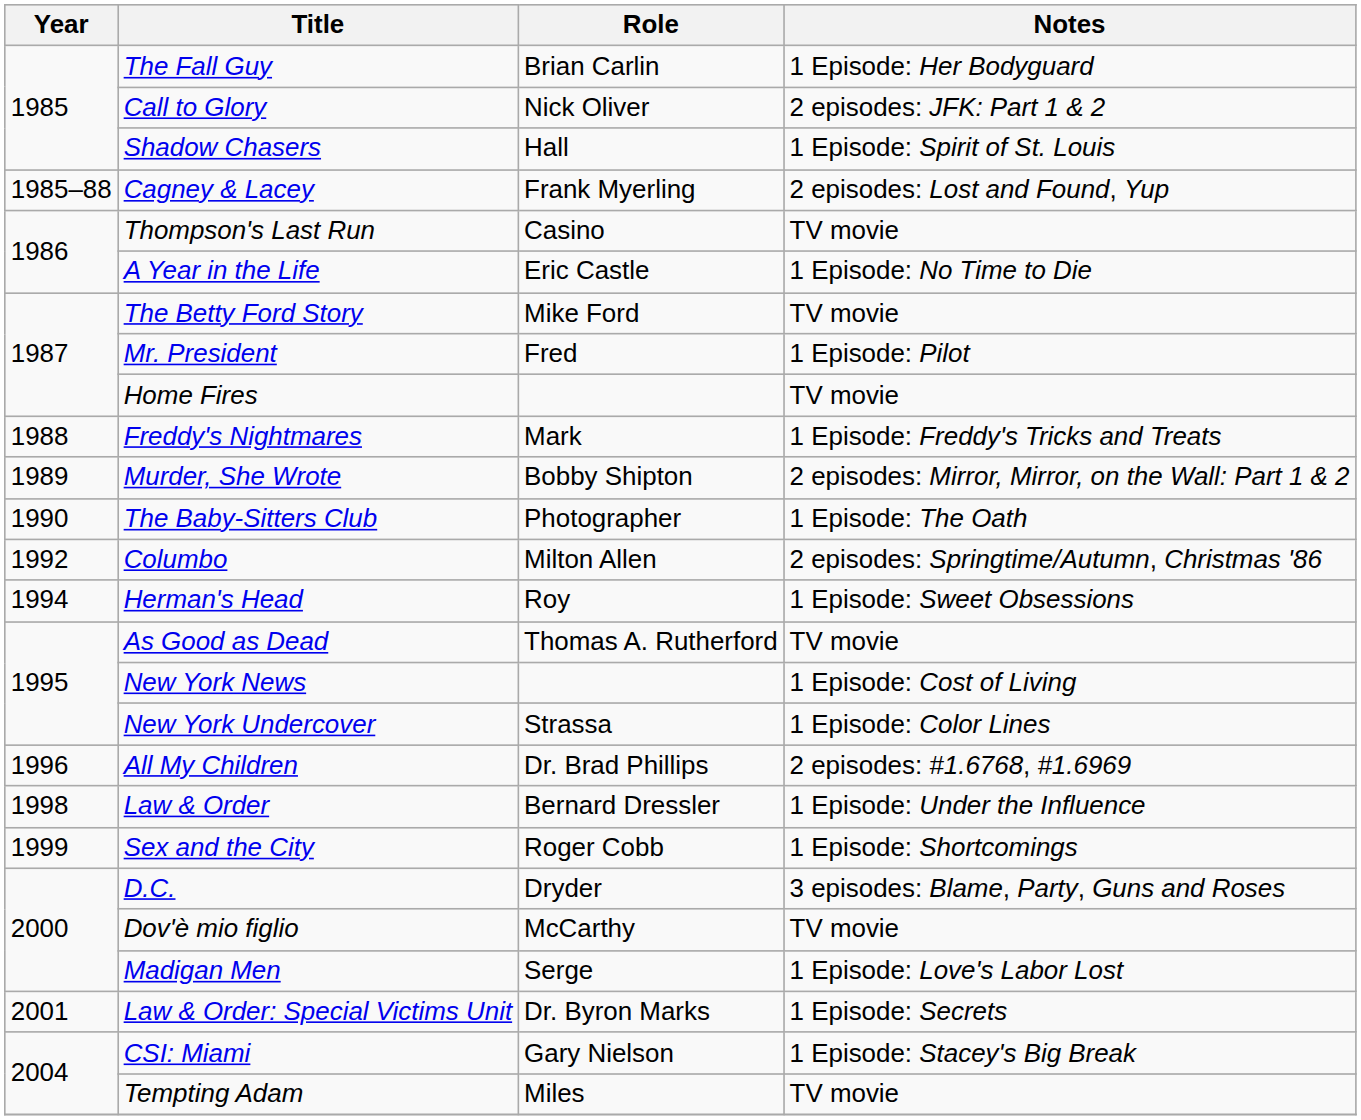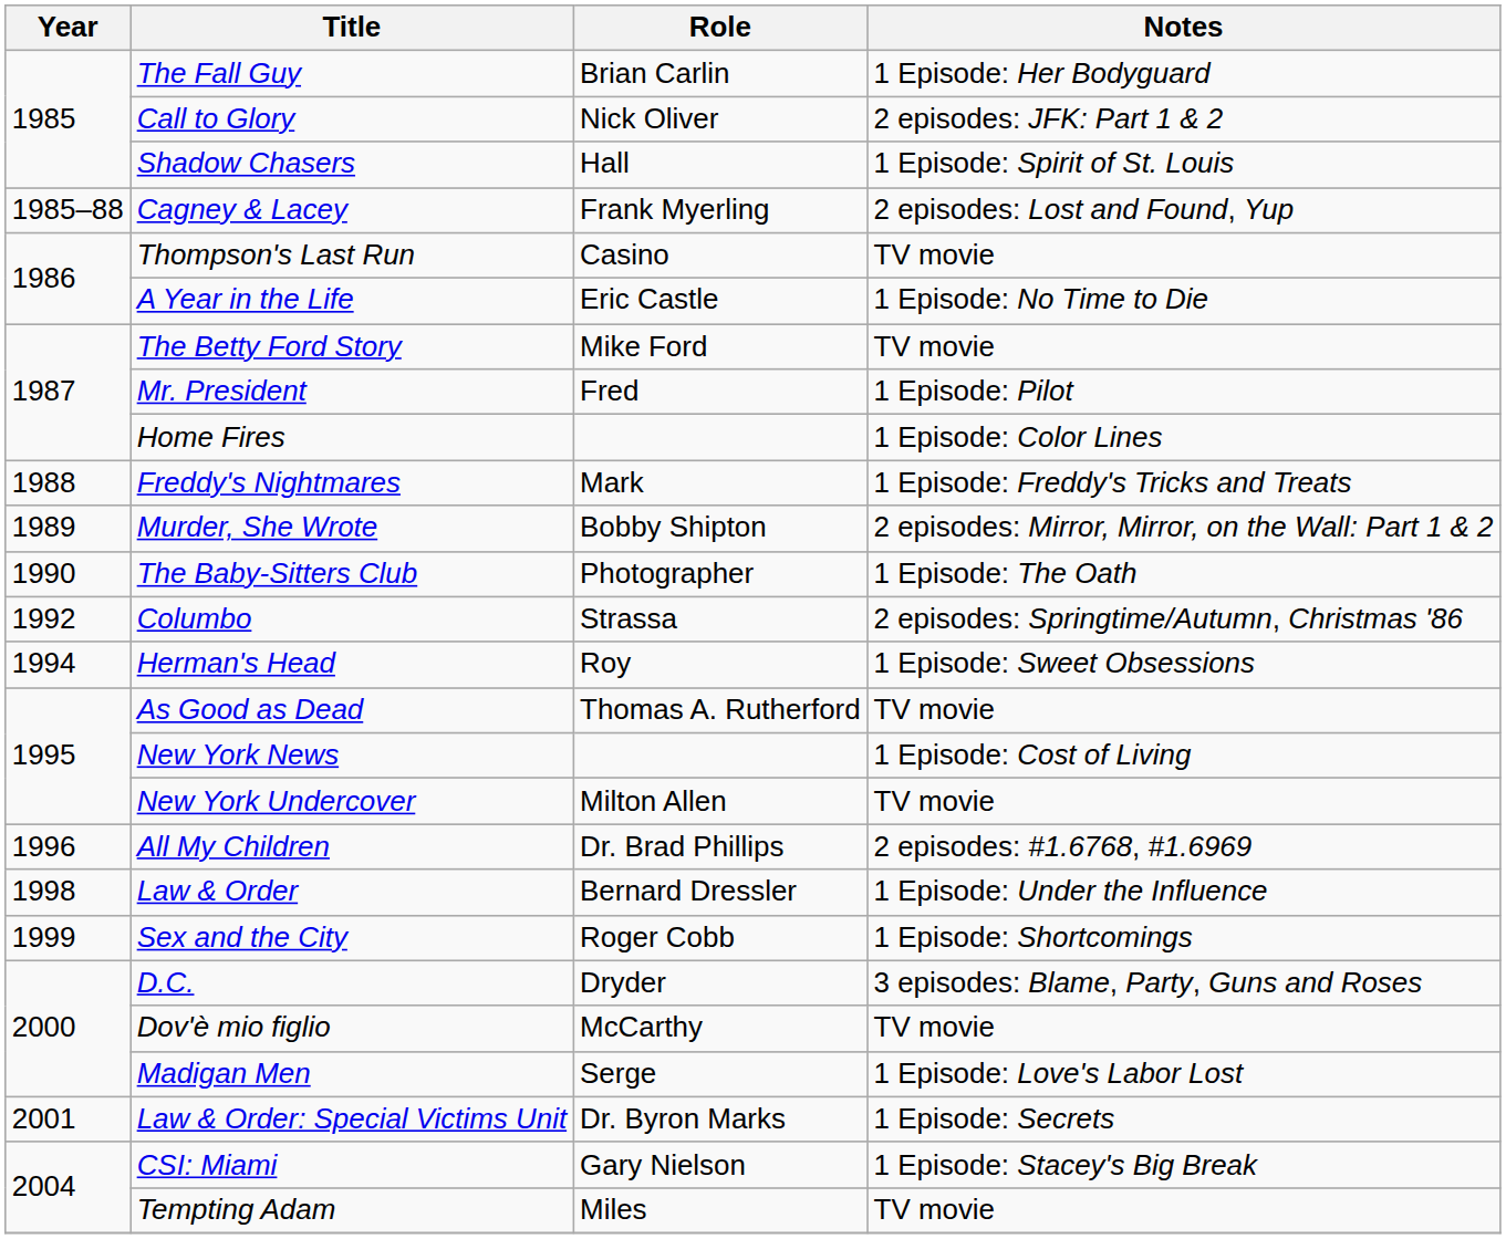Home Fires | Notes: TV movie -> 1 Episode: Color Lines
Columbo | Role: Milton Allen -> Strassa
New York Undercover | Role: Strassa -> Milton Allen
New York Undercover | Notes: 1 Episode: Color Lines -> TV movie
